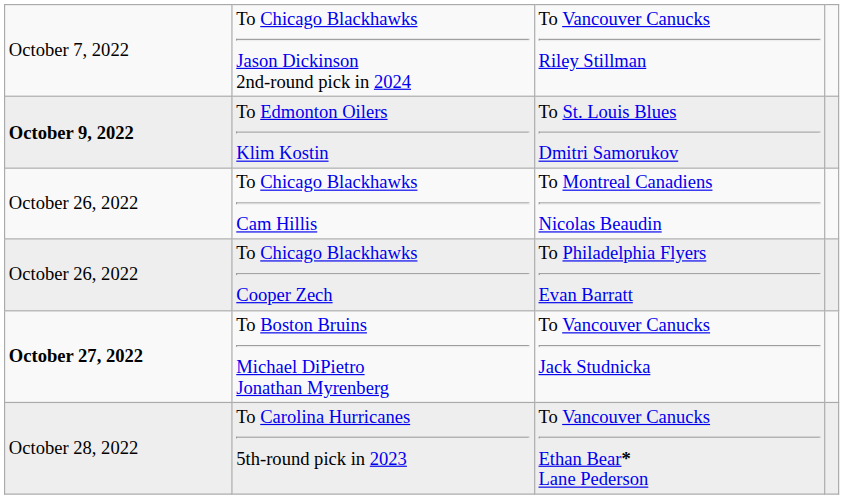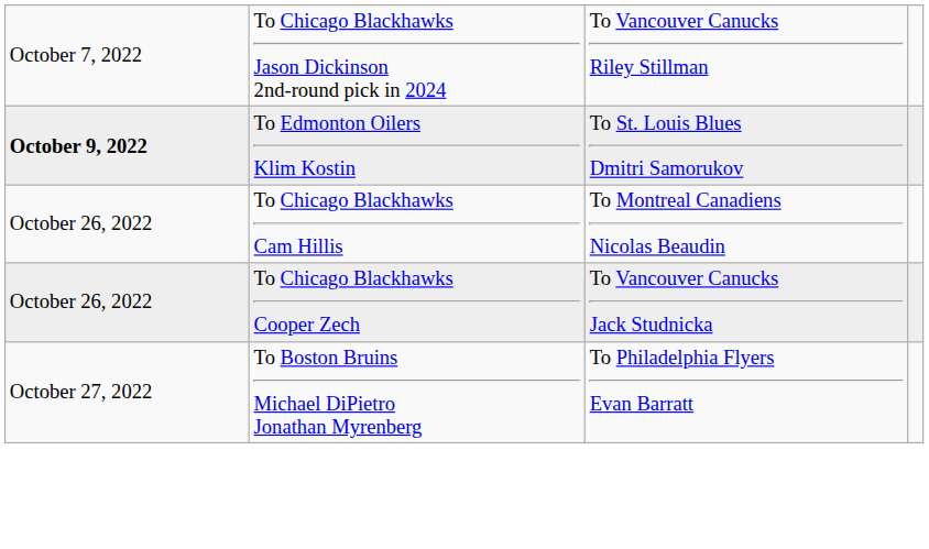To Chicago Blackhawks Cooper Zech | column 3: To Philadelphia Flyers Evan Barratt -> To Vancouver Canucks Jack Studnicka
To Boston Bruins Michael DiPietro Jonathan Myrenberg | column 1: bold -> normal
To Boston Bruins Michael DiPietro Jonathan Myrenberg | column 3: To Vancouver Canucks Jack Studnicka -> To Philadelphia Flyers Evan Barratt
- row: October 28, 2022 | To Carolina Hurricanes 5th-round pick in 2023 | To Vancouver Canucks Ethan Bear* Lane Pederson
